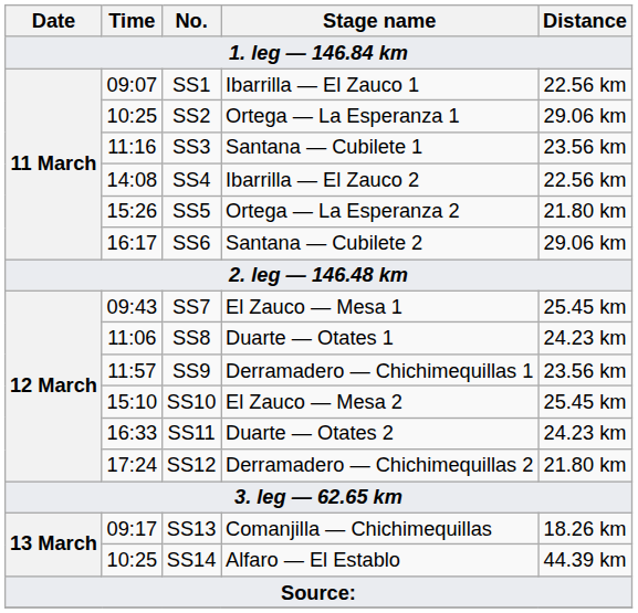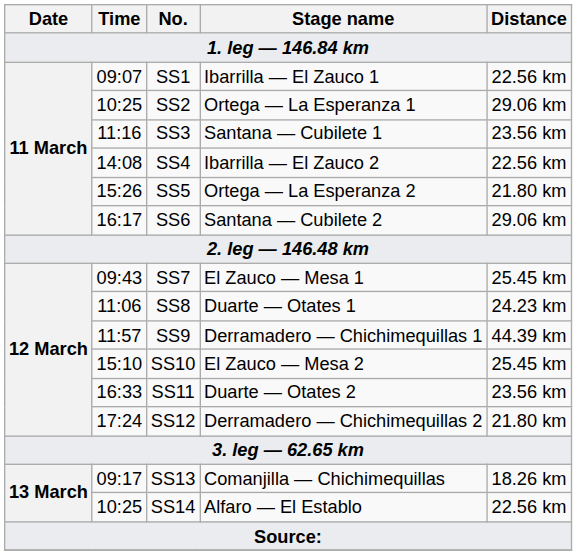SS9 | Distance: 23.56 km -> 44.39 km
SS11 | Distance: 24.23 km -> 23.56 km
SS14 | Distance: 44.39 km -> 22.56 km
